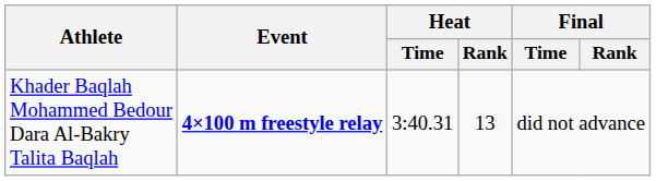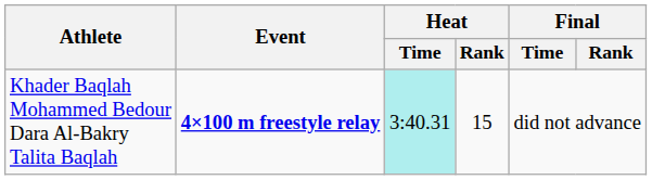Khader Baqlah Mohammed Bedour Dara Al-Bakry Talita Baqlah | Heat / Time: no background -> paleturquoise background
Khader Baqlah Mohammed Bedour Dara Al-Bakry Talita Baqlah | Heat / Rank: 13 -> 15
